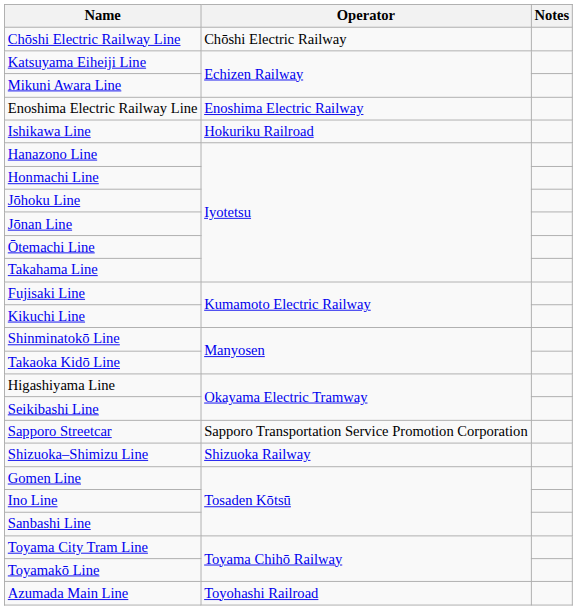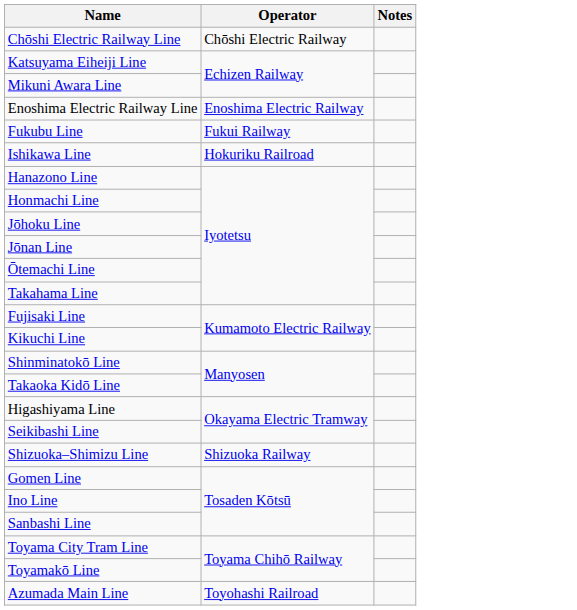+ row: Fukubu Line | Fukui Railway
- row: Sapporo Streetcar | Sapporo Transportation Service Promotion Corporation
